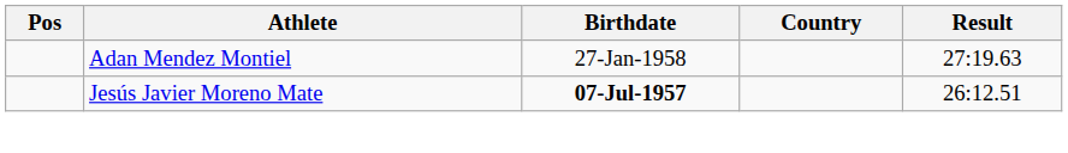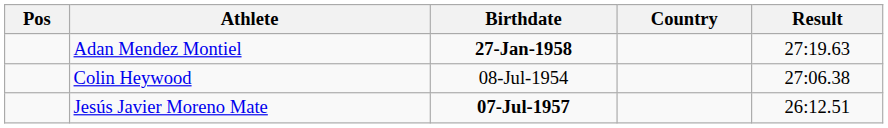Adan Mendez Montiel | Birthdate: normal -> bold
+ row: Colin Heywood | 08-Jul-1954 | 27:06.38
